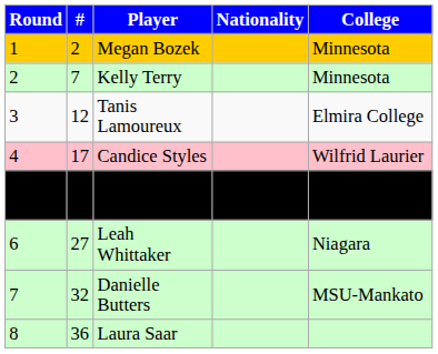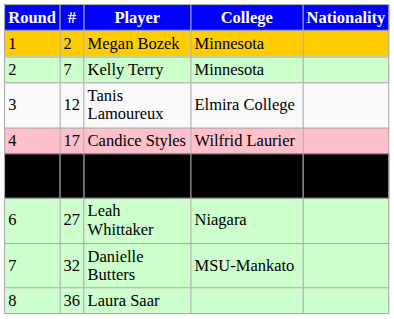columns swapped: Nationality <-> College
